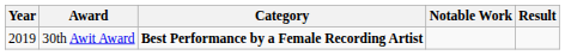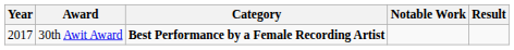30th Awit Award | Year: 2019 -> 2017
